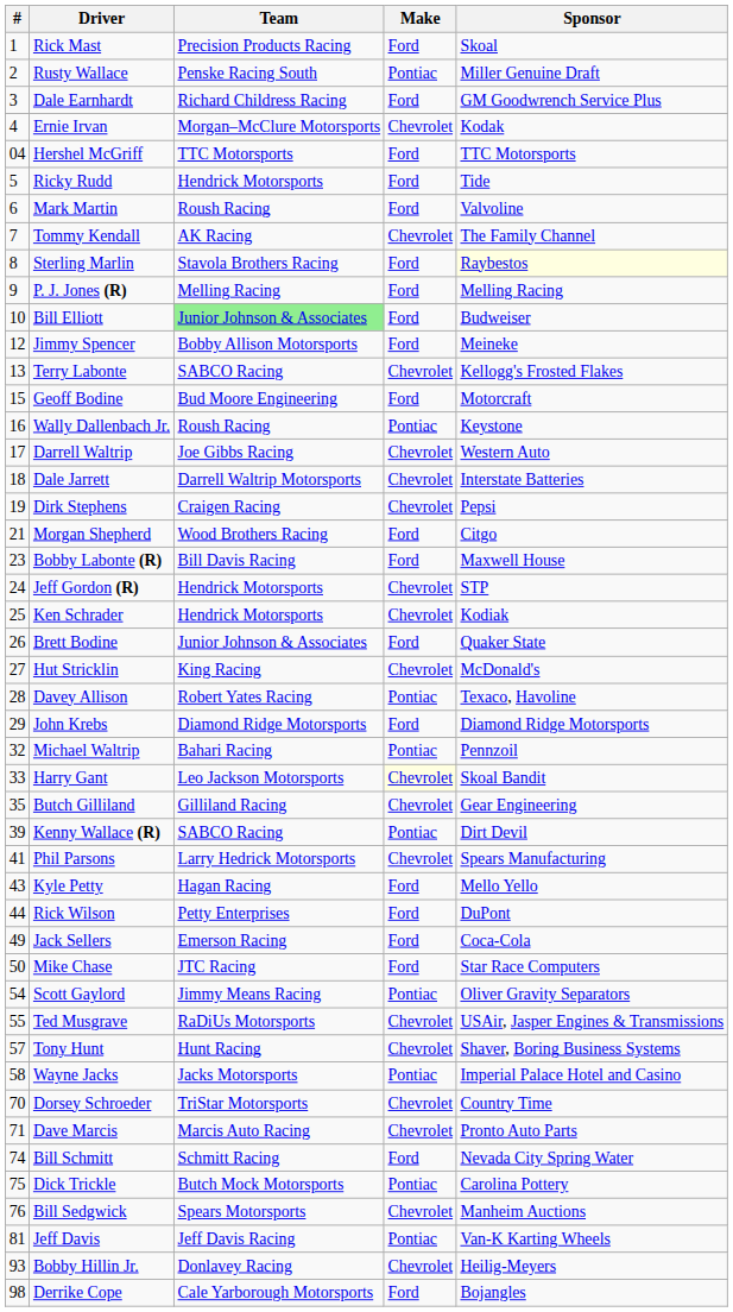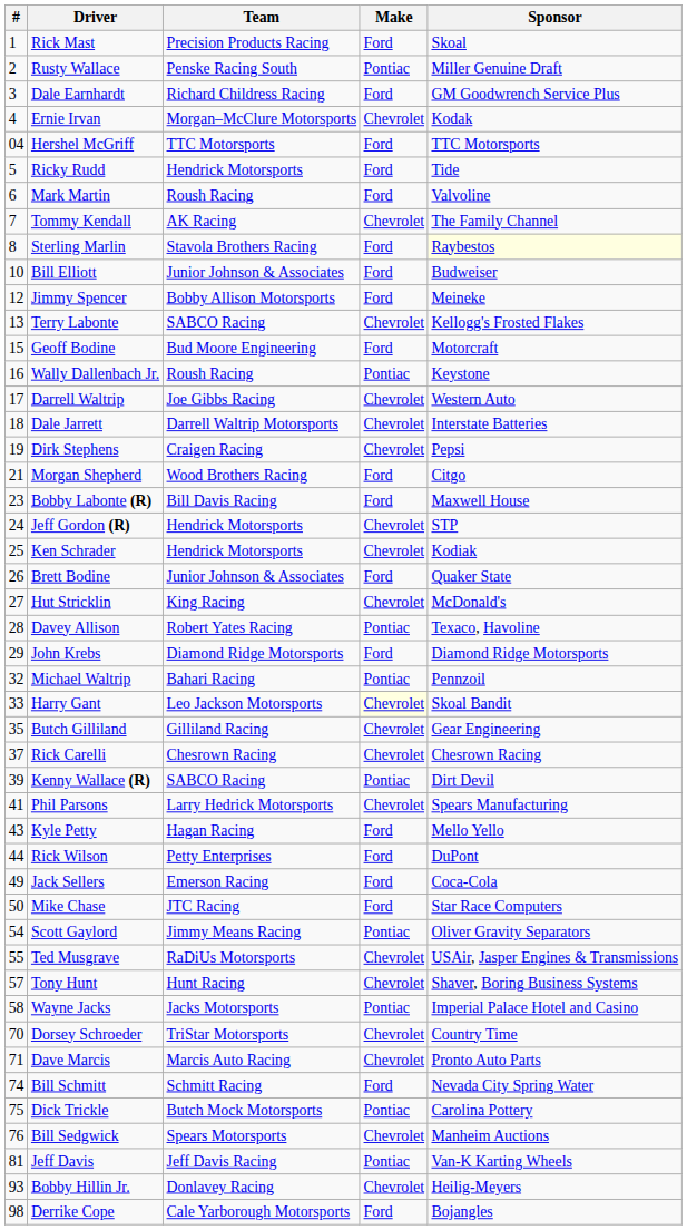- row: 9 | P. J. Jones (R) | Melling Racing | Ford | Melling Racing
Bill Elliott | Team: lightgreen background -> no background
+ row: 37 | Rick Carelli | Chesrown Racing | Chevrolet | Chesrown Racing
